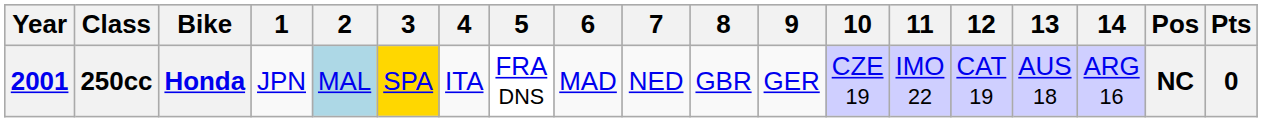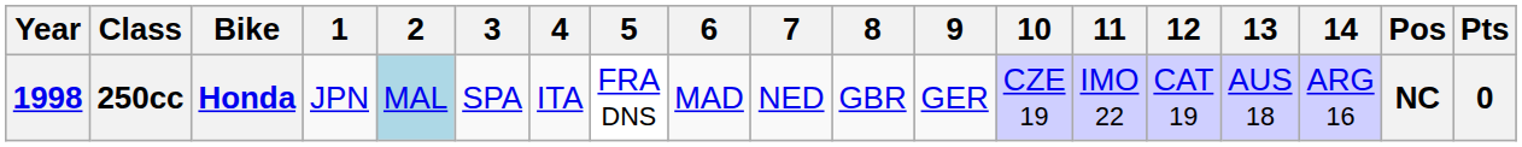250cc | Year: 2001 -> 1998
250cc | 3: gold background -> no background
